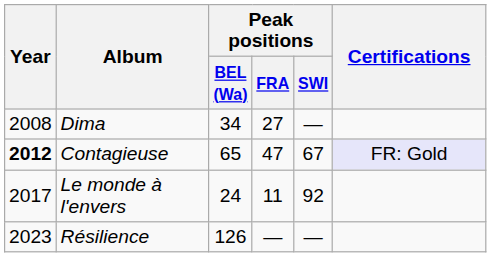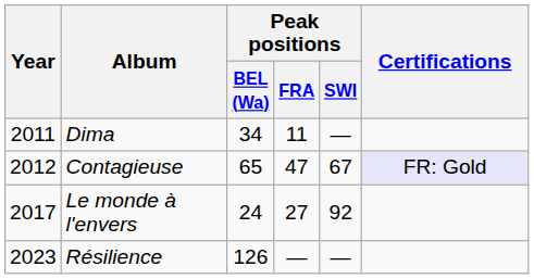Dima | Year: 2008 -> 2011
Dima | Peak positions / FRA: 27 -> 11
Contagieuse | Year: bold -> normal
Le monde à l'envers | Peak positions / FRA: 11 -> 27
